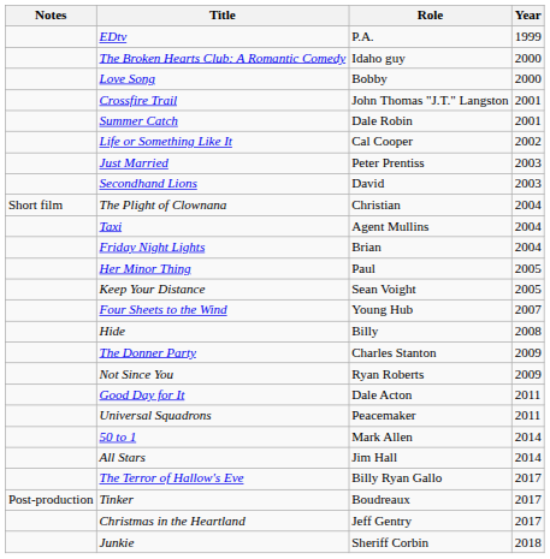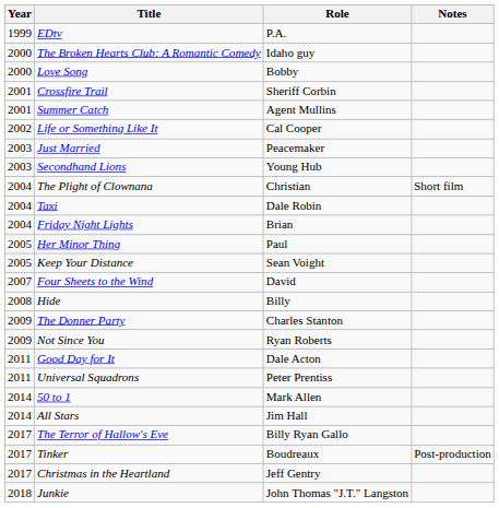columns swapped: Year <-> Notes
Crossfire Trail | Role: John Thomas "J.T." Langston -> Sheriff Corbin
Summer Catch | Role: Dale Robin -> Agent Mullins
Just Married | Role: Peter Prentiss -> Peacemaker
Secondhand Lions | Role: David -> Young Hub
Taxi | Role: Agent Mullins -> Dale Robin
Four Sheets to the Wind | Role: Young Hub -> David
Universal Squadrons | Role: Peacemaker -> Peter Prentiss
Junkie | Role: Sheriff Corbin -> John Thomas "J.T." Langston
